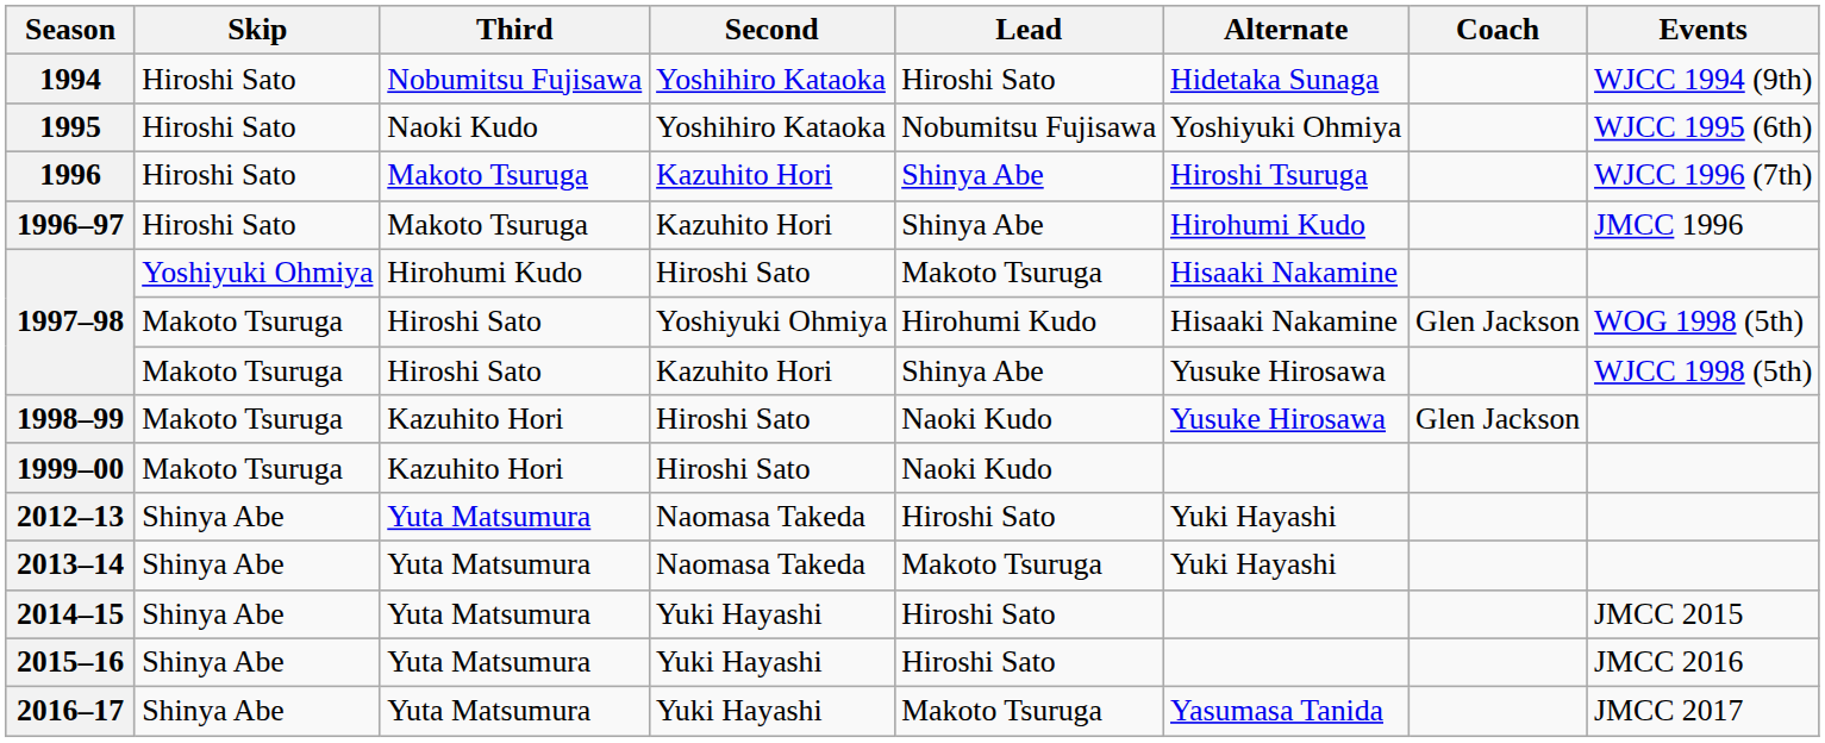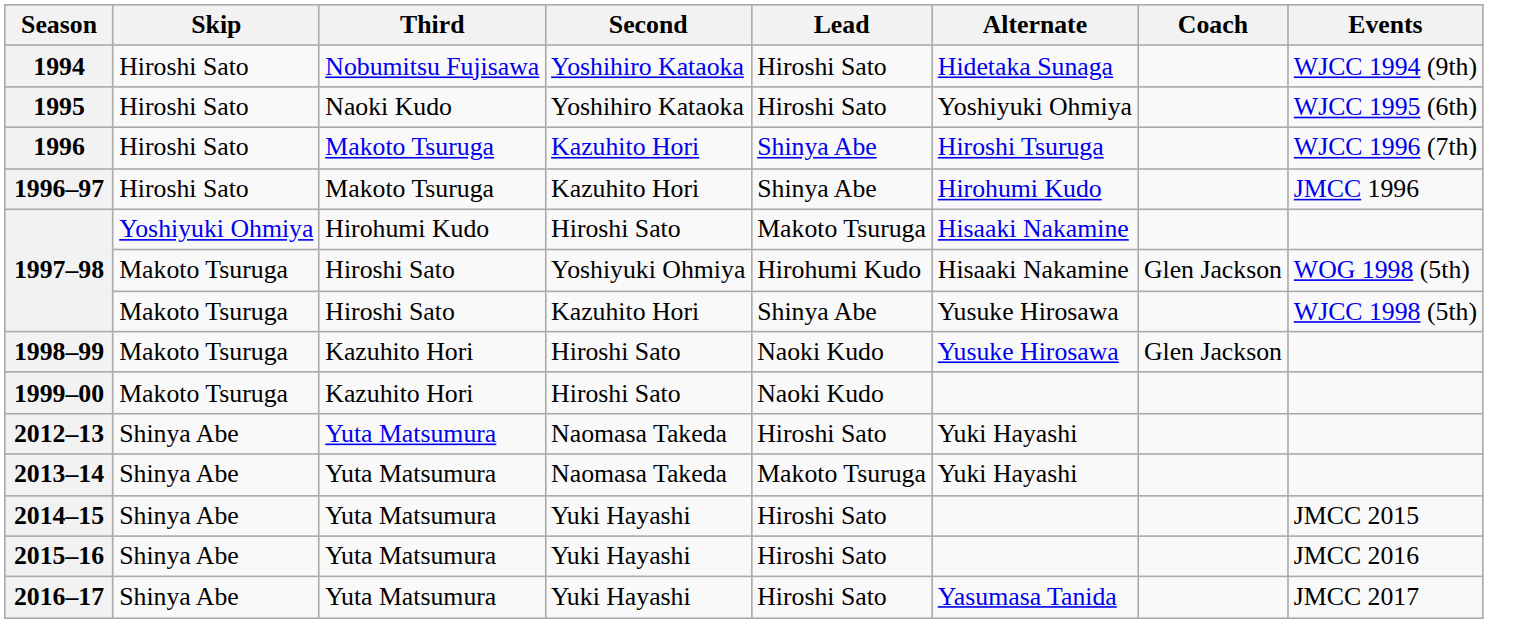1995 | Lead: Nobumitsu Fujisawa -> Hiroshi Sato
2016–17 | Lead: Makoto Tsuruga -> Hiroshi Sato
